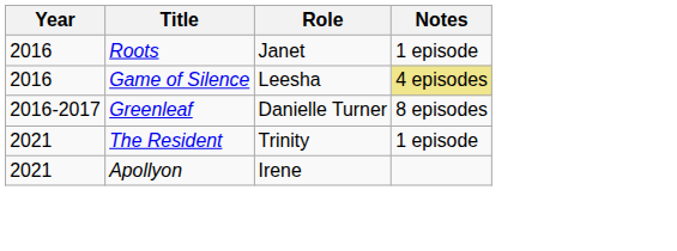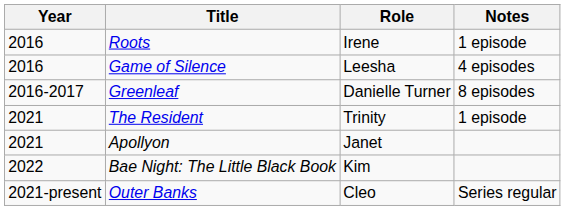Roots | Role: Janet -> Irene
Game of Silence | Notes: khaki background -> no background
Apollyon | Role: Irene -> Janet
+ row: 2022 | Bae Night: The Little Black Book | Kim
+ row: 2021-present | Outer Banks | Cleo | Series regular
